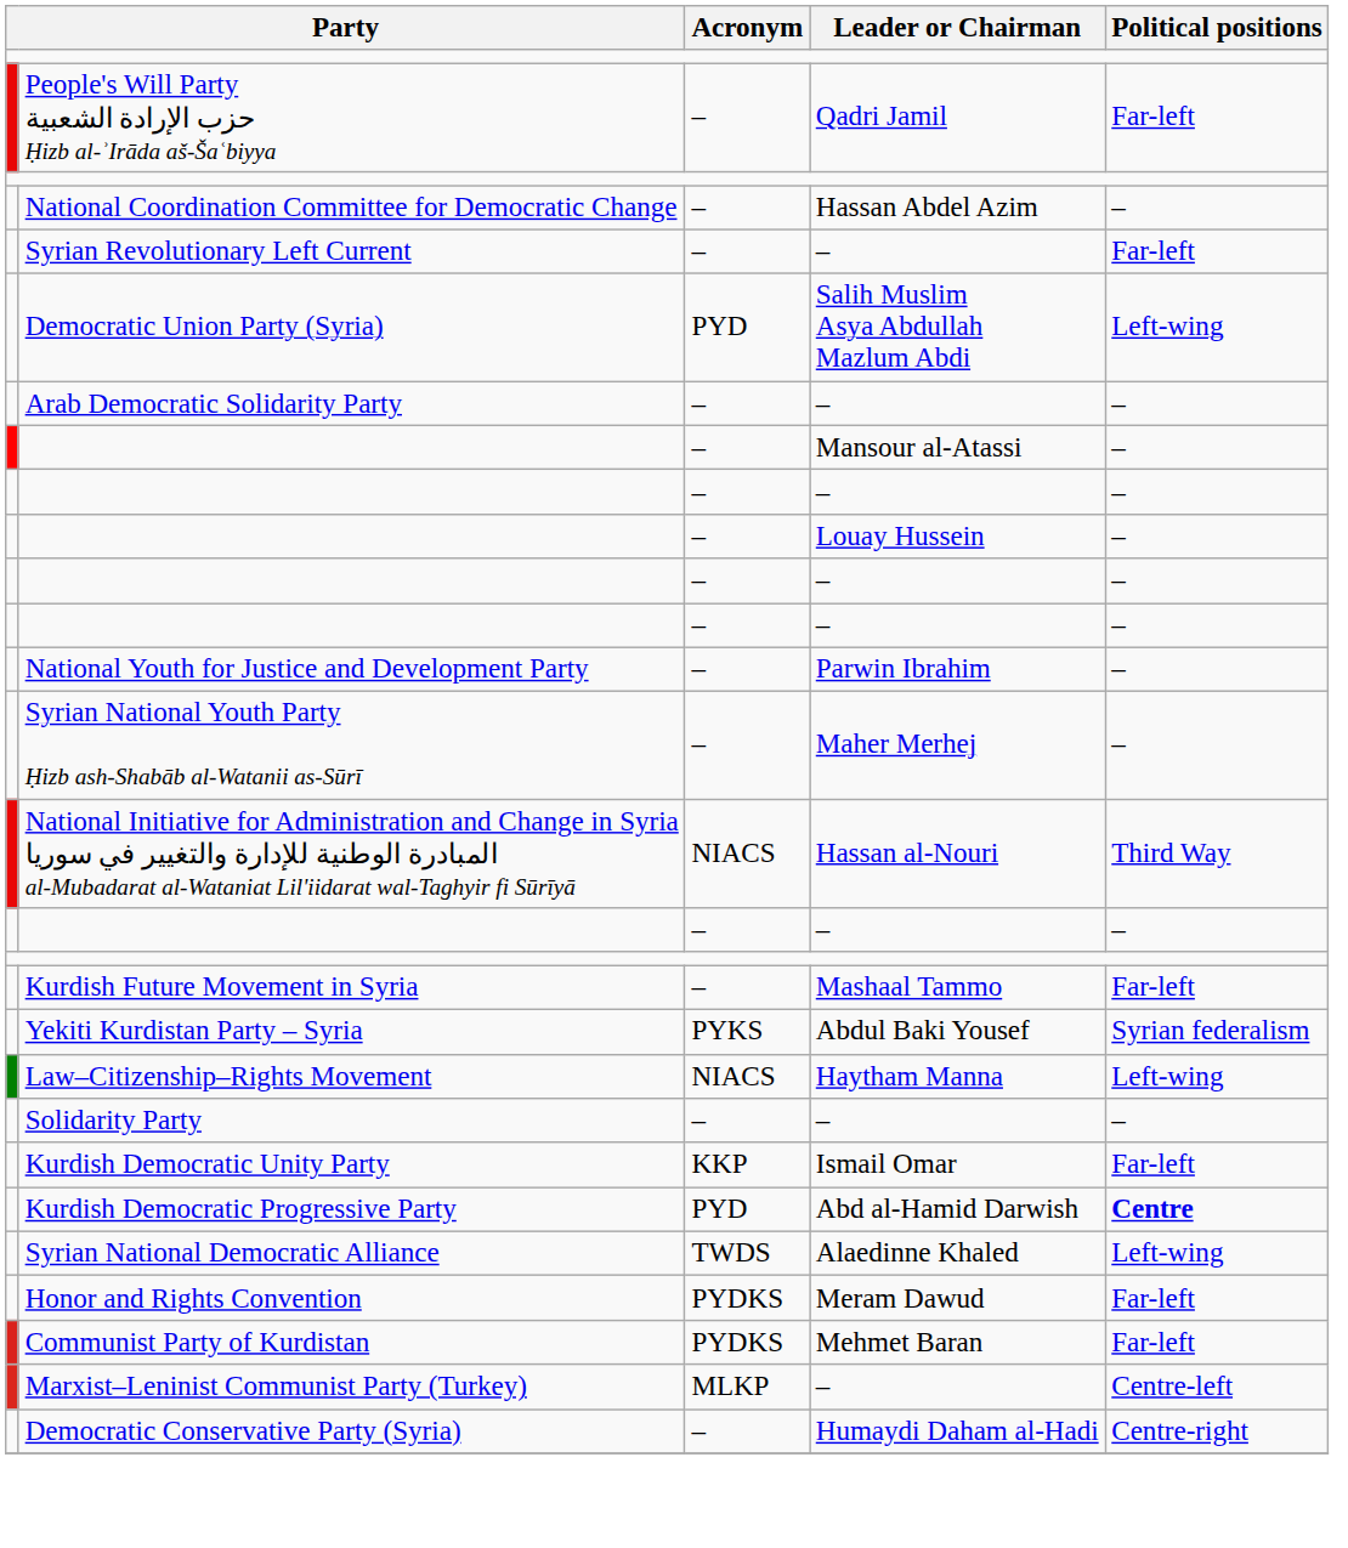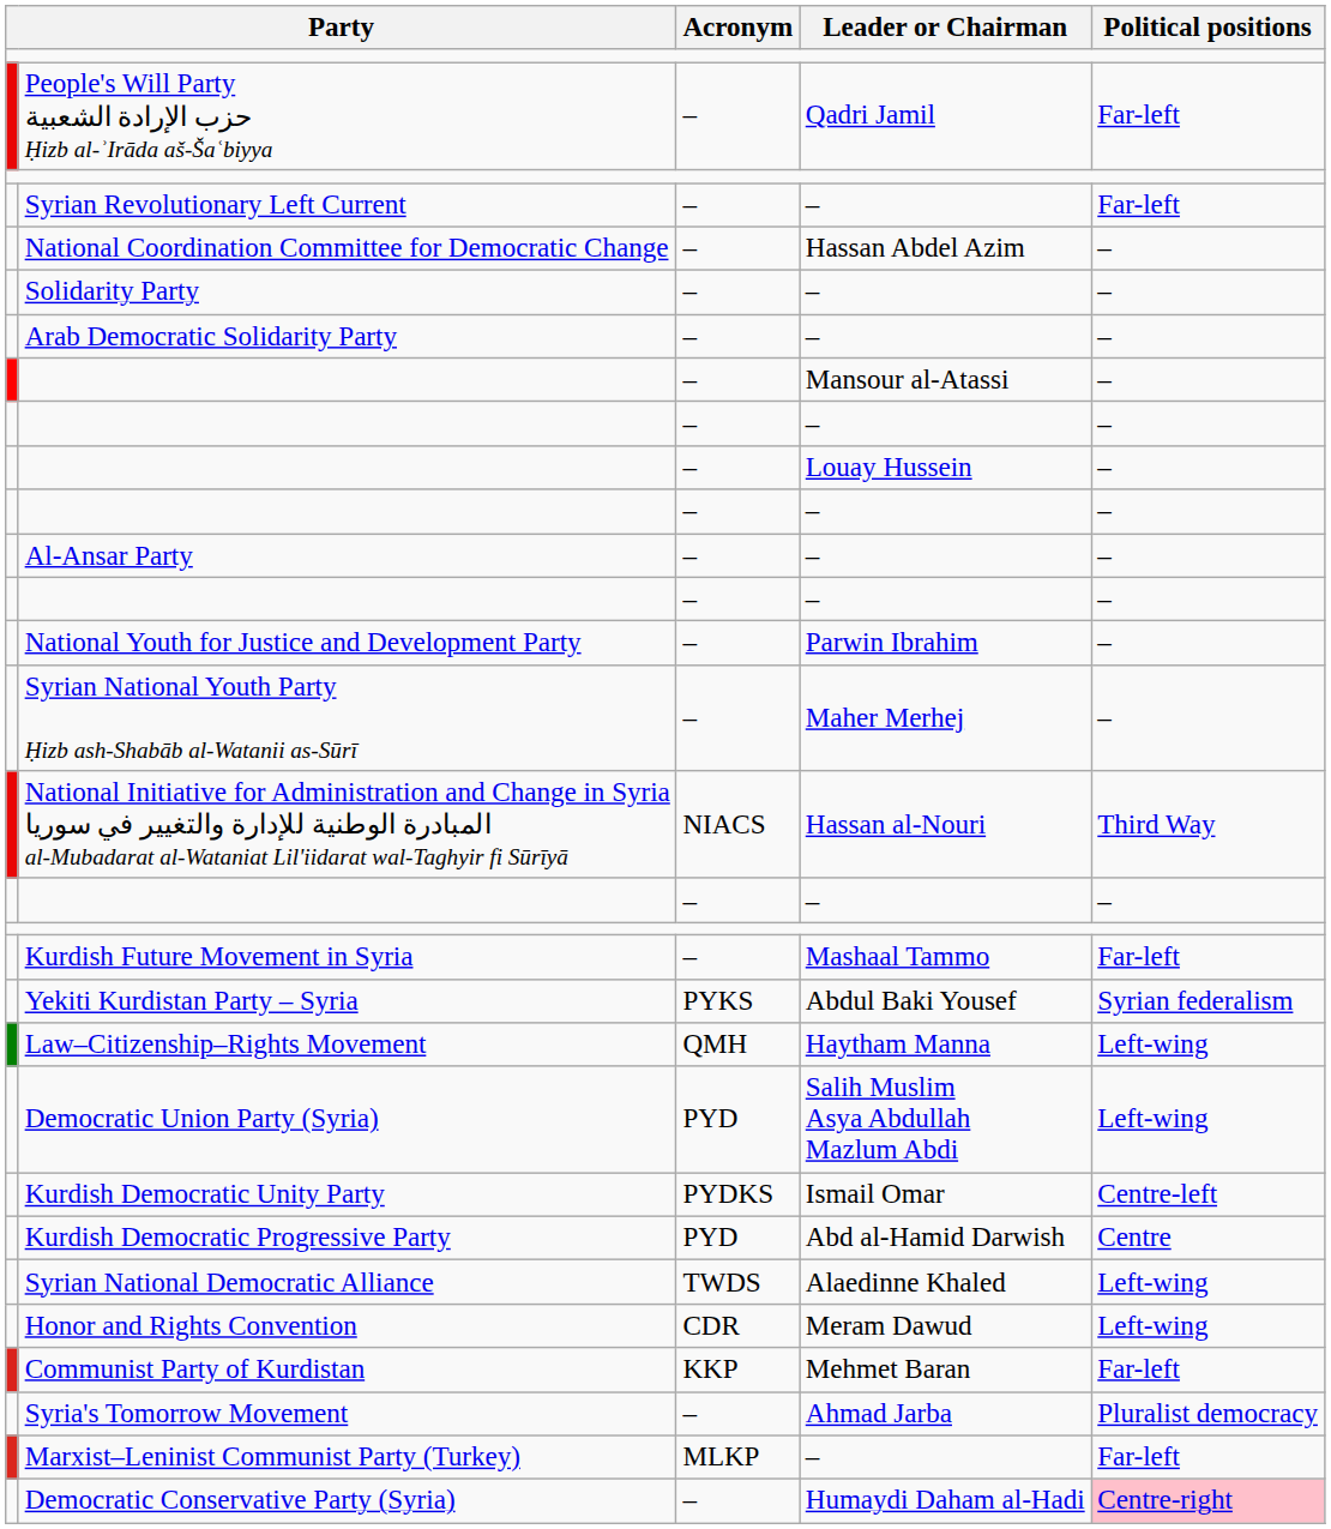rows swapped: Syrian Revolutionary Left Current <-> National Coordination Committee for Democratic Change
rows swapped: Solidarity Party <-> Democratic Union Party (Syria)
+ row: Al-Ansar Party | – | – | –
Law–Citizenship–Rights Movement | Acronym: NIACS -> QMH
Kurdish Democratic Unity Party | Acronym: KKP -> PYDKS
Kurdish Democratic Unity Party | Political positions: Far-left -> Centre-left
Kurdish Democratic Progressive Party | Political positions: bold -> normal
Honor and Rights Convention | Acronym: PYDKS -> CDR
Honor and Rights Convention | Political positions: Far-left -> Left-wing
Communist Party of Kurdistan | Acronym: PYDKS -> KKP
+ row: Syria's Tomorrow Movement | – | Ahmad Jarba | Pluralist democracy
Marxist–Leninist Communist Party (Turkey) | Political positions: Centre-left -> Far-left
Democratic Conservative Party (Syria) | Political positions: no background -> pink background
